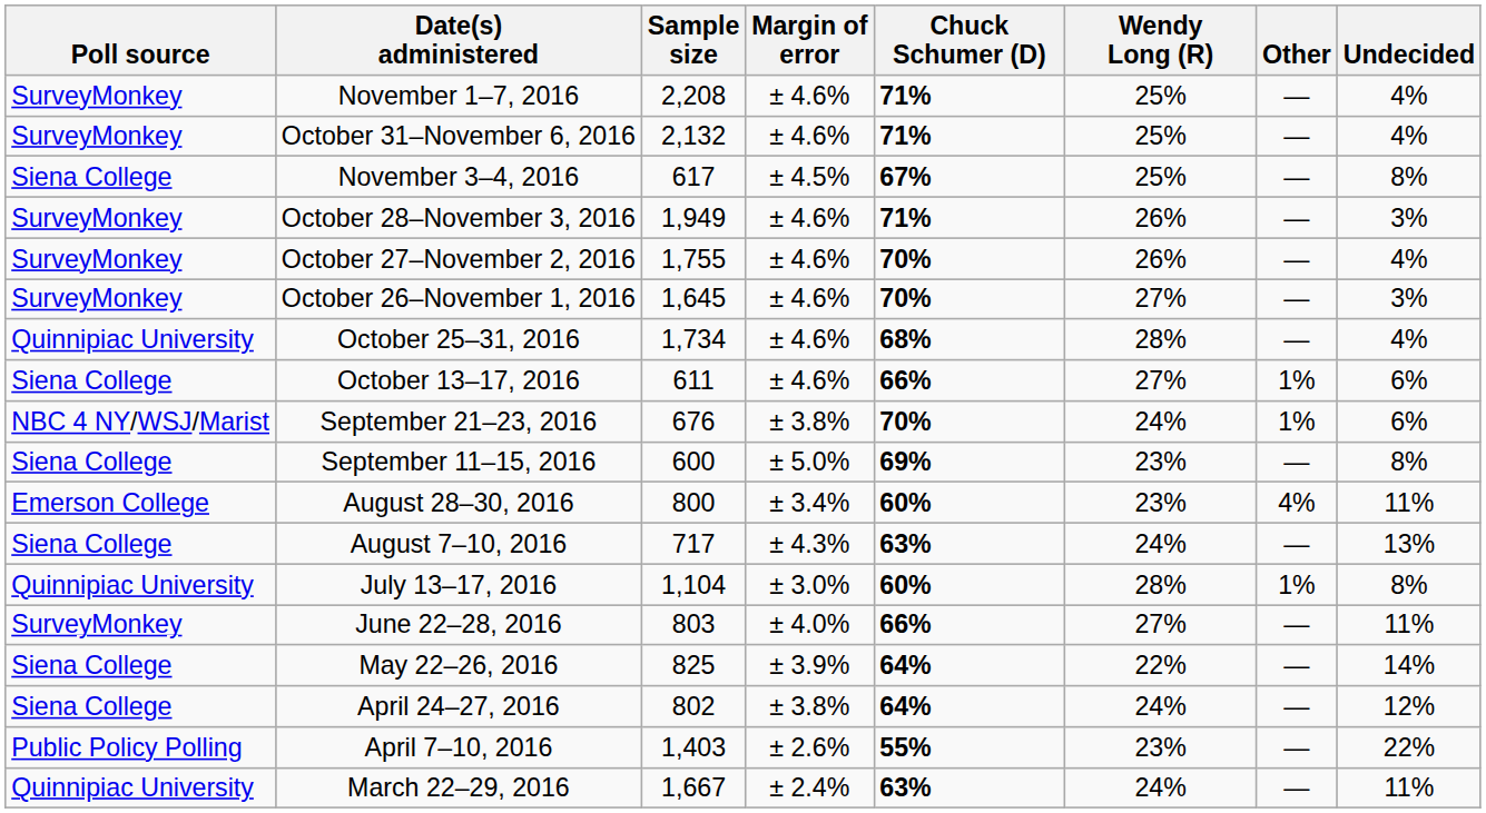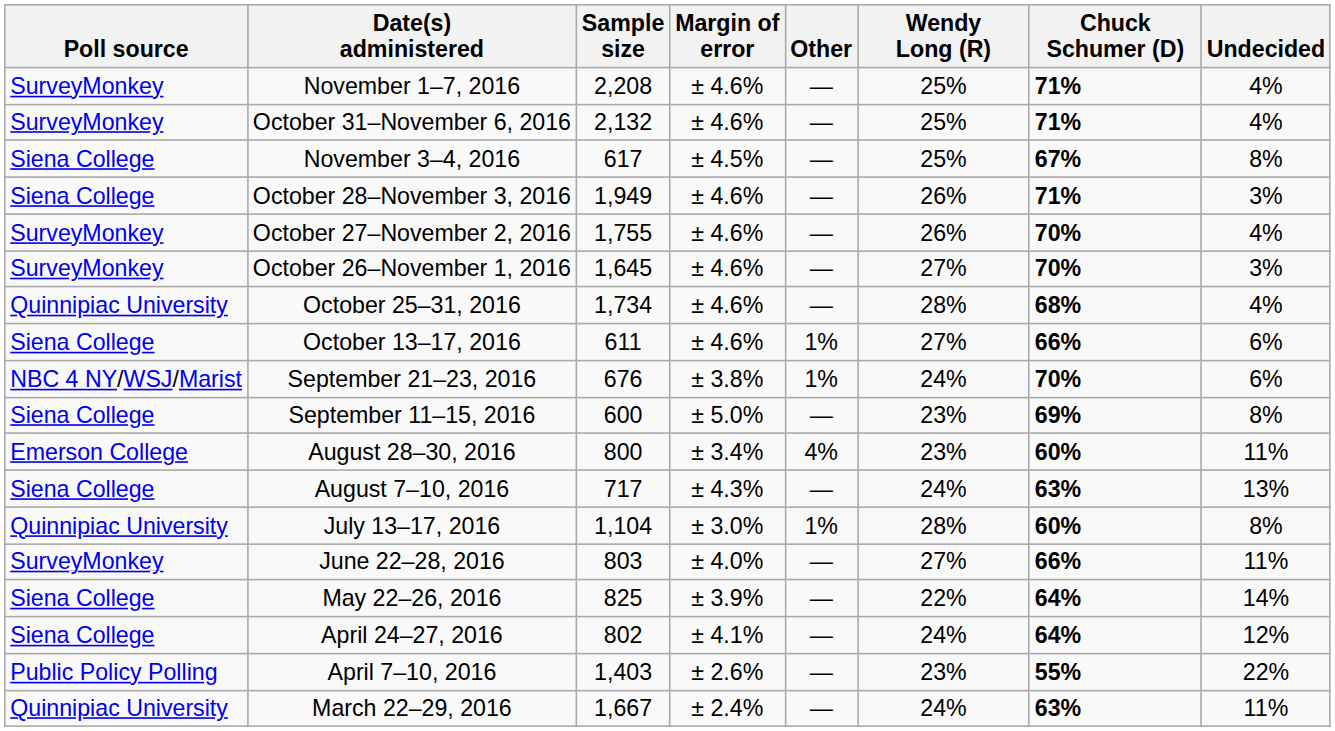columns swapped: Chuck Schumer (D) <-> Other
October 28–November 3, 2016 | Poll source: SurveyMonkey -> Siena College
April 24–27, 2016 | Margin of error: ± 3.8% -> ± 4.1%
